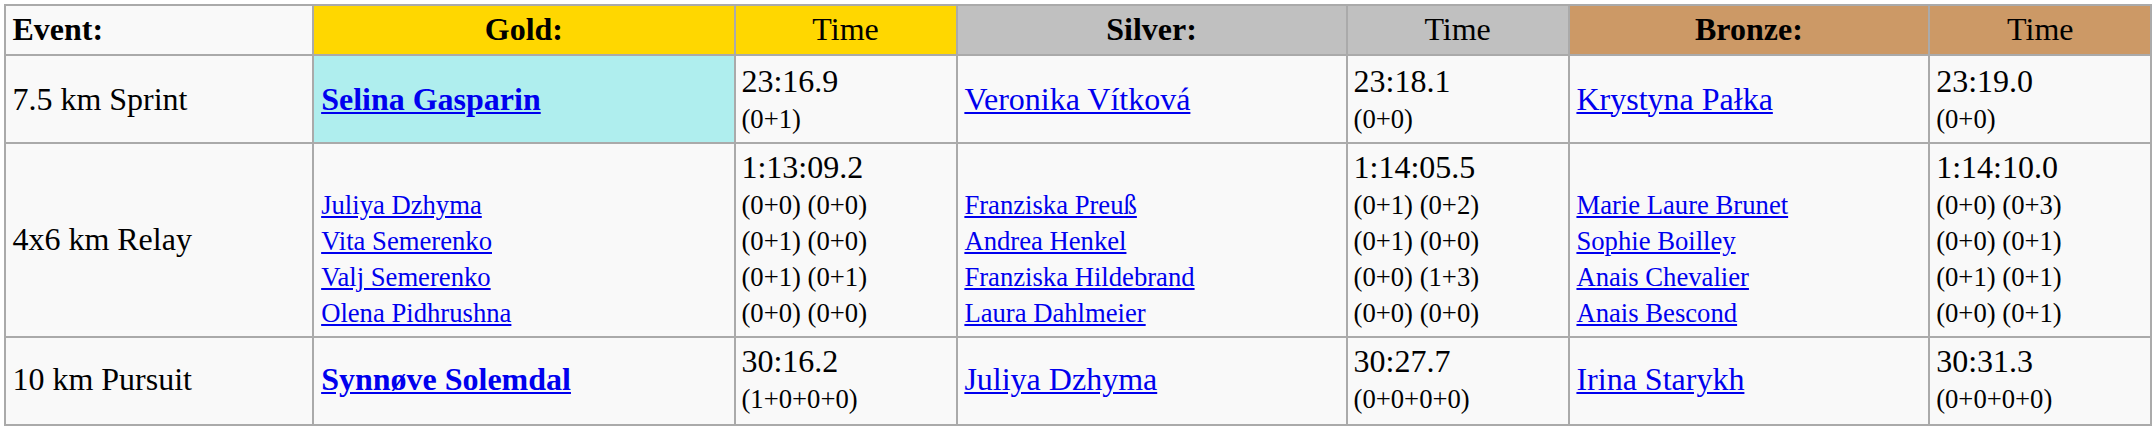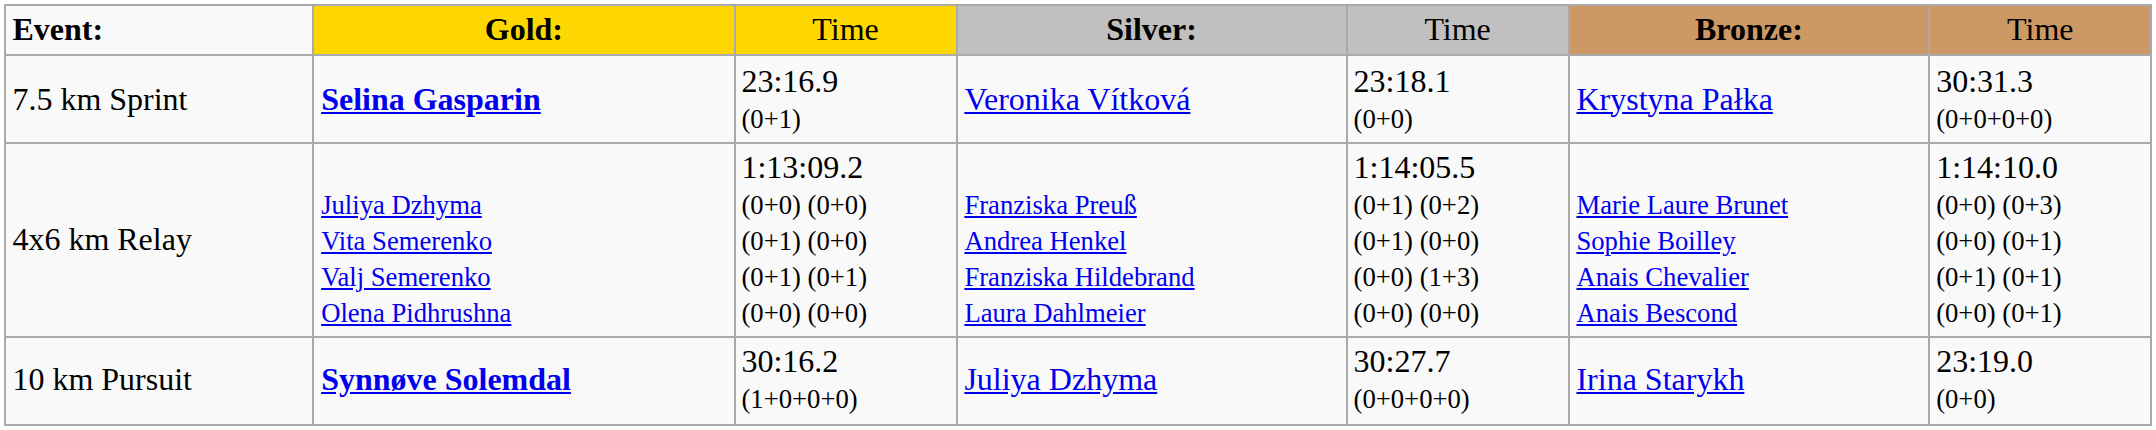7.5 km Sprint | column 2: paleturquoise background -> no background
7.5 km Sprint | column 7: 23:19.0 (0+0) -> 30:31.3 (0+0+0+0)
10 km Pursuit | column 7: 30:31.3 (0+0+0+0) -> 23:19.0 (0+0)
